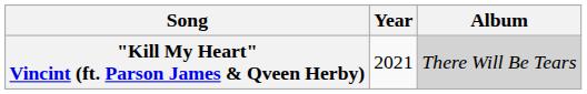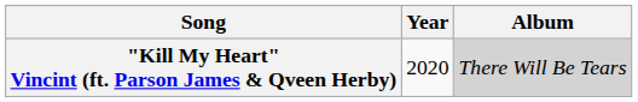"Kill My Heart" Vincint (ft. Parson James & Qveen Herby) | Year: 2021 -> 2020
